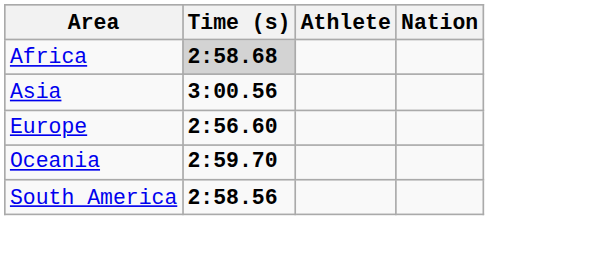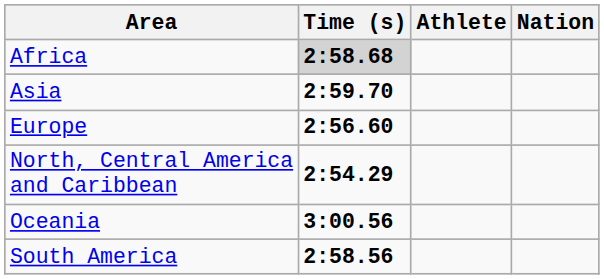Asia | Time (s): 3:00.56 -> 2:59.70
+ row: North, Central America and Caribbean | 2:54.29
Oceania | Time (s): 2:59.70 -> 3:00.56
